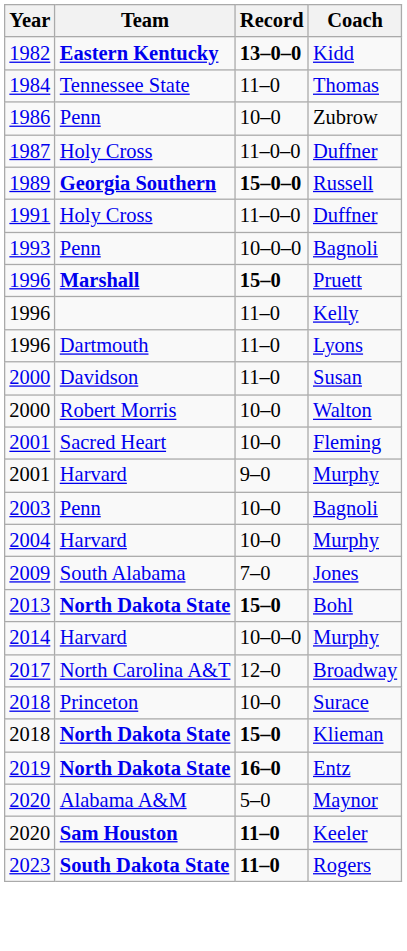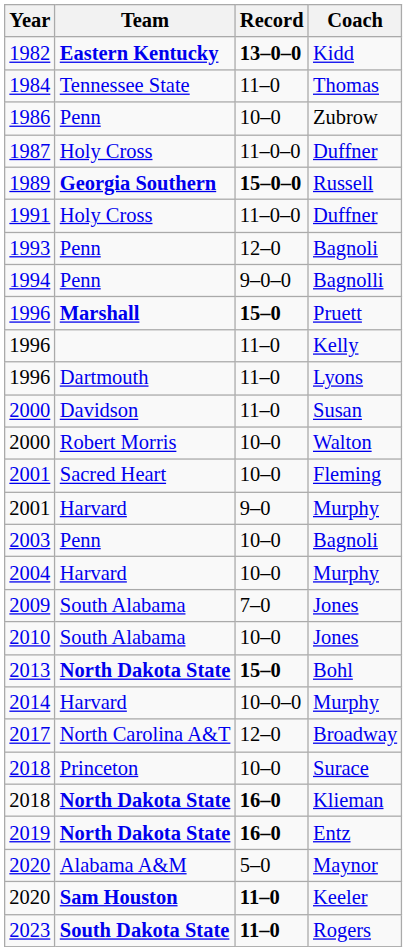1993 / Bagnoli | Record: 10–0–0 -> 12–0
+ row: 1994 | Penn | 9–0–0 | Bagnolli
+ row: 2010 | South Alabama | 10–0 | Jones
Klieman | Record: 15–0 -> 16–0
